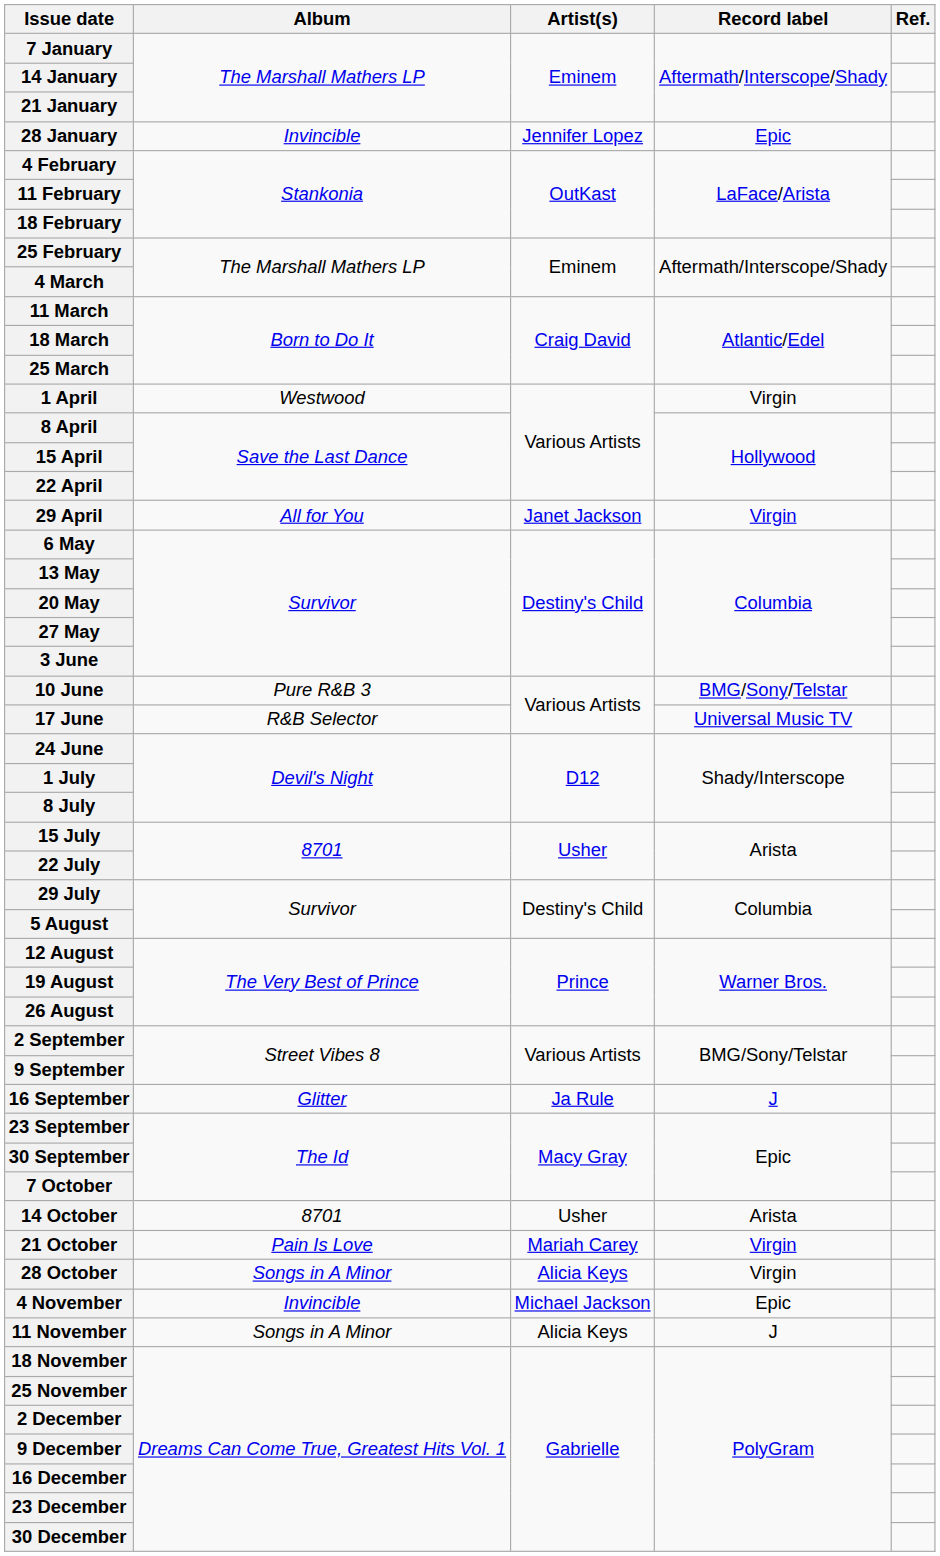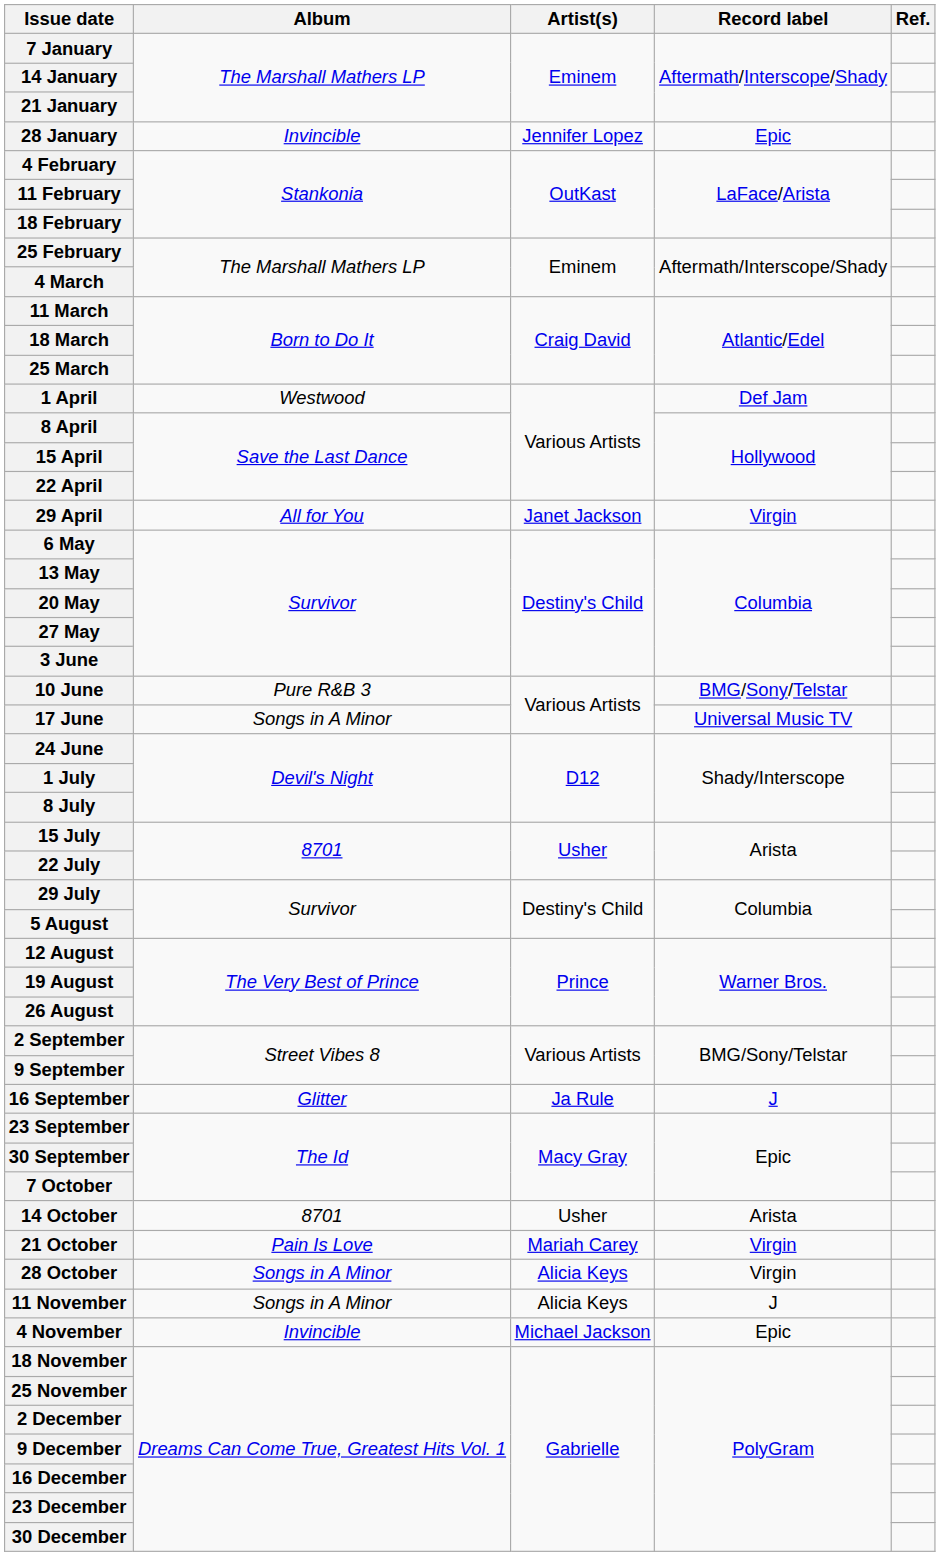1 April | Record label: Virgin -> Def Jam
17 June | Album: R&B Selector -> Songs in A Minor
rows swapped: 4 November <-> 11 November
